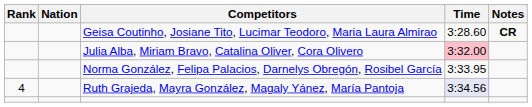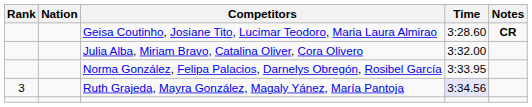Julia Alba, Miriam Bravo, Catalina Oliver, Cora Olivero | Time: pink background -> no background
Ruth Grajeda, Mayra González, Magaly Yánez, María Pantoja | Rank: 4 -> 3
